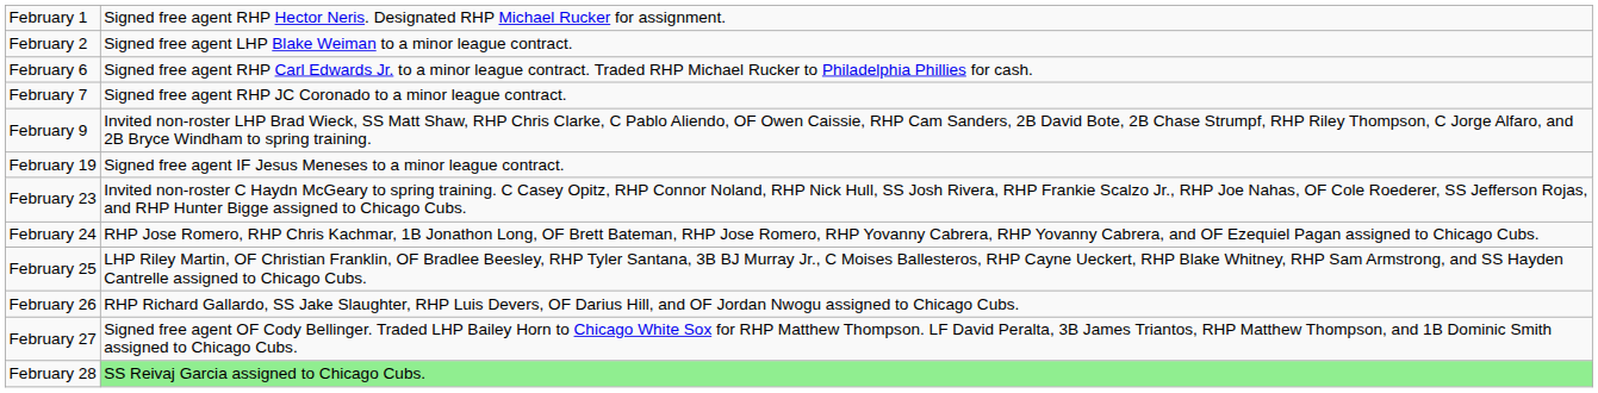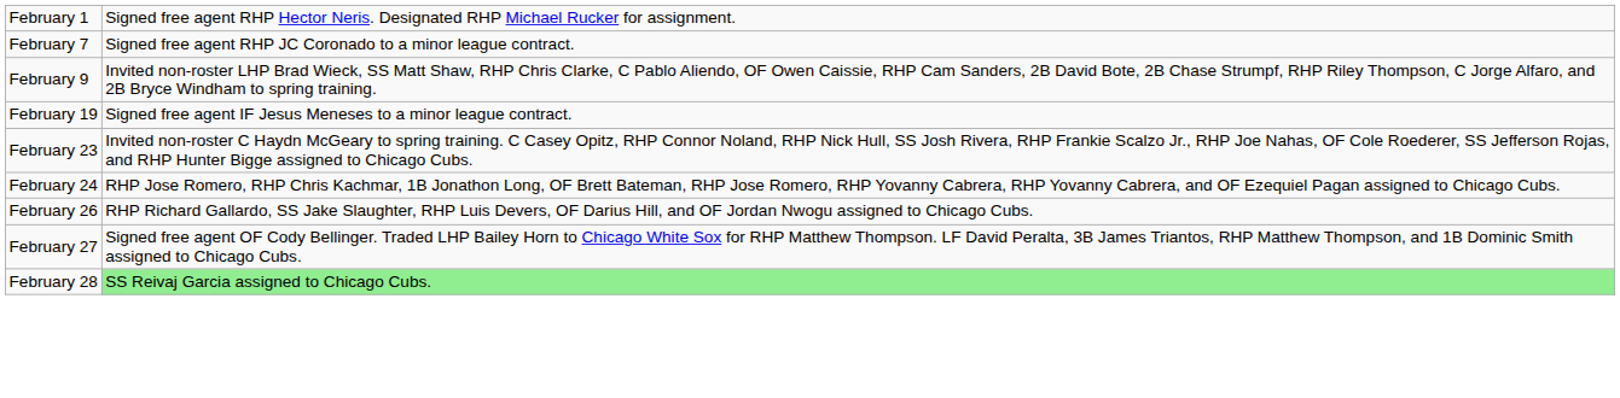- row: February 2 | Signed free agent LHP Blake Weiman to a minor league contract.
- row: February 6 | Signed free agent RHP Carl Edwards Jr. to a minor league contract. Traded RHP Michael Rucker to Philadelphia Phillies for cash.
- row: February 25 | LHP Riley Martin, OF Christian Franklin, OF Bradlee Beesley, RHP Tyler Santana, 3B BJ Murray Jr., C Moises Ballesteros, RHP Cayne Ueckert, RHP Blake Whitney, RHP Sam Armstrong, and SS Hayden Cantrelle assigned to Chicago Cubs.
